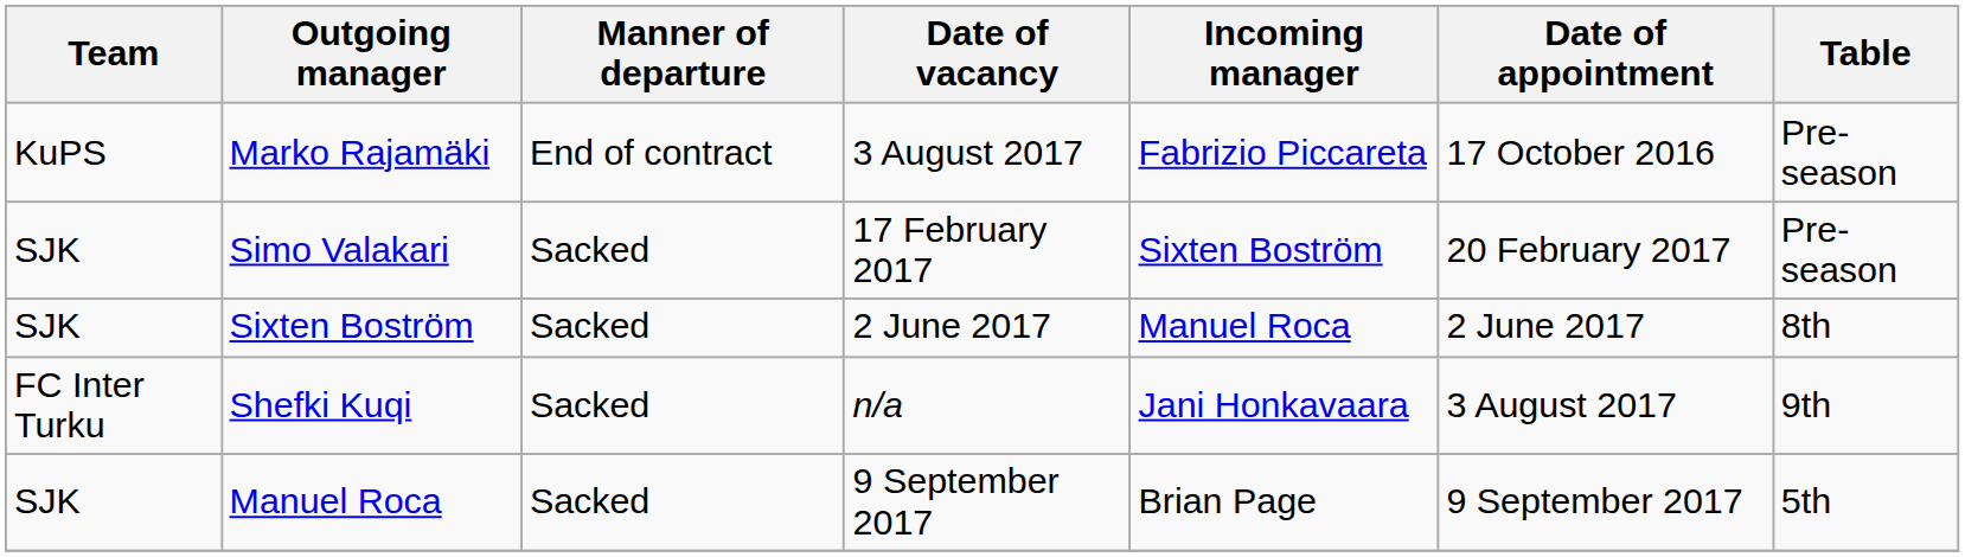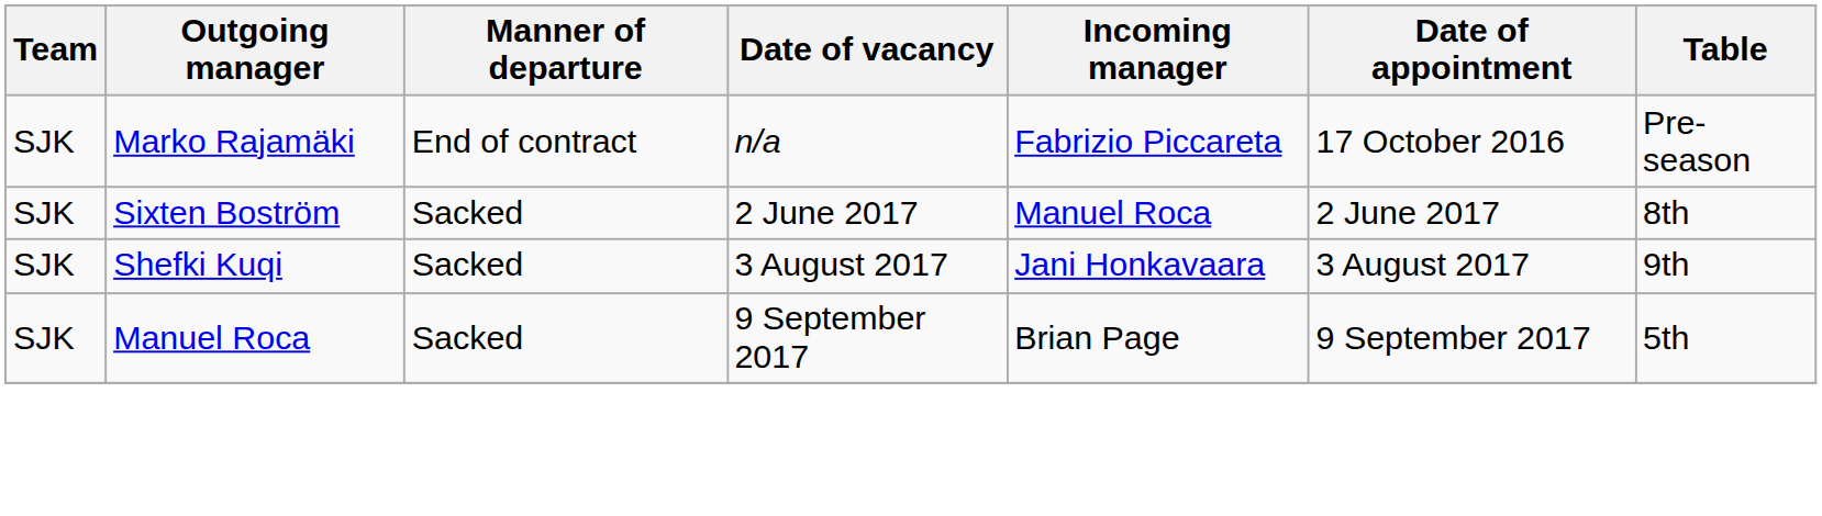Marko Rajamäki | Team: KuPS -> SJK
Marko Rajamäki | Date of vacancy: 3 August 2017 -> n/a
- row: SJK | Simo Valakari | Sacked | 17 February 2017 | Sixten Boström | 20 February 2017 | Pre-season
Shefki Kuqi | Team: FC Inter Turku -> SJK
Shefki Kuqi | Date of vacancy: n/a -> 3 August 2017
